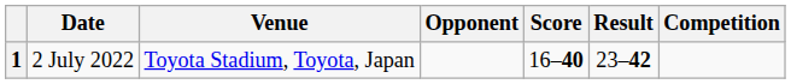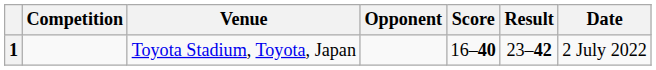columns swapped: Date <-> Competition
